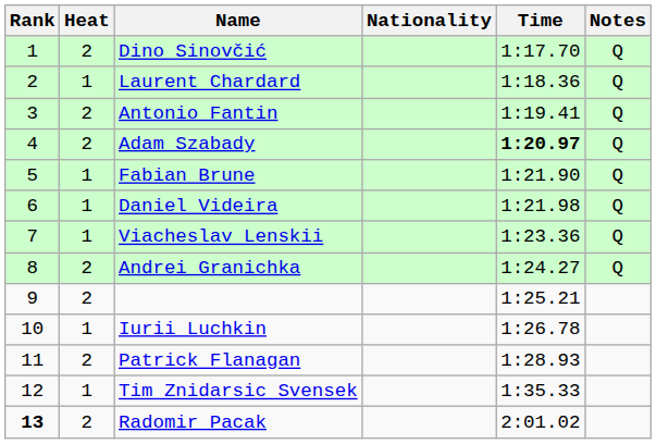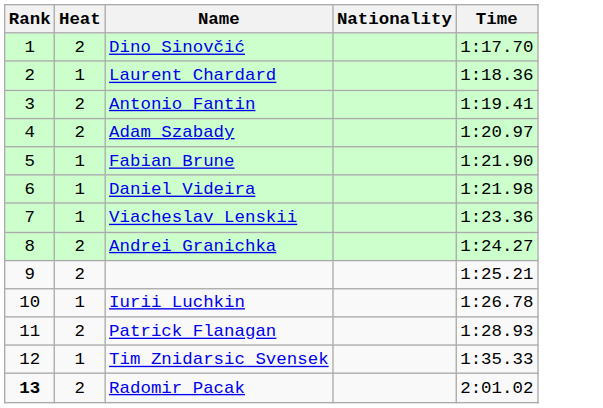- column: Notes | Q | Q | Q | Q | Q | Q | Q | Q
Adam Szabady | Time: bold -> normal
